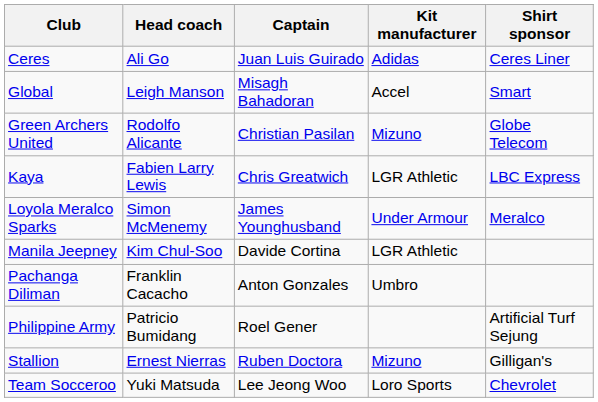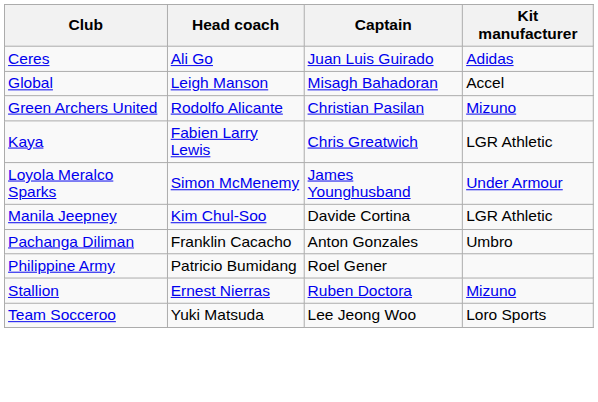- column: Shirt sponsor | Ceres Liner | Smart | Globe Telecom | LBC Express | Meralco | Artificial Turf Sejung | Gilligan's | Chevrolet
